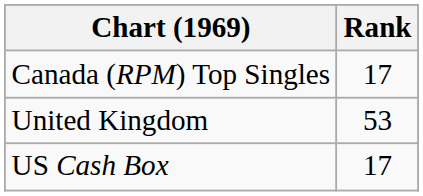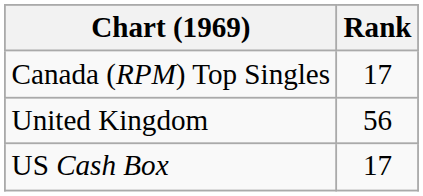United Kingdom | Rank: 53 -> 56
